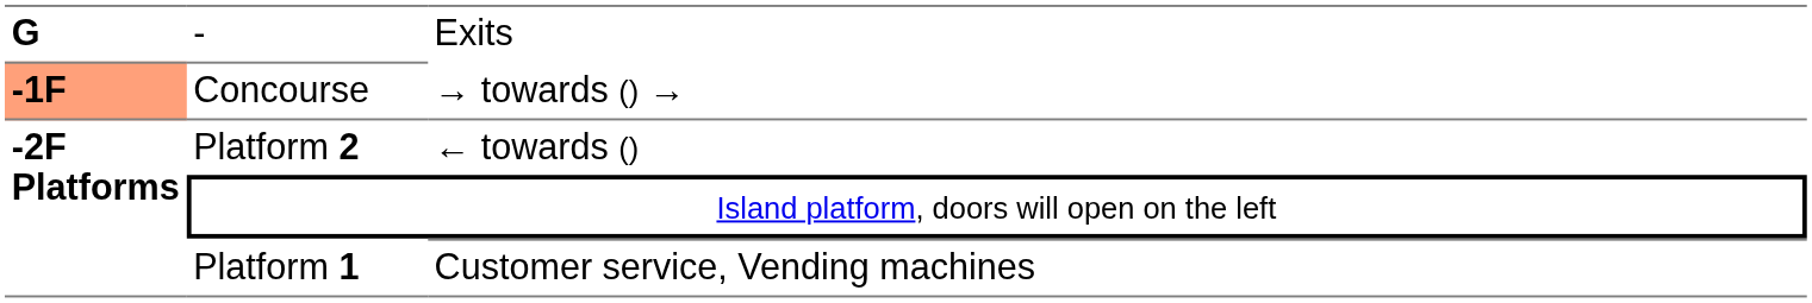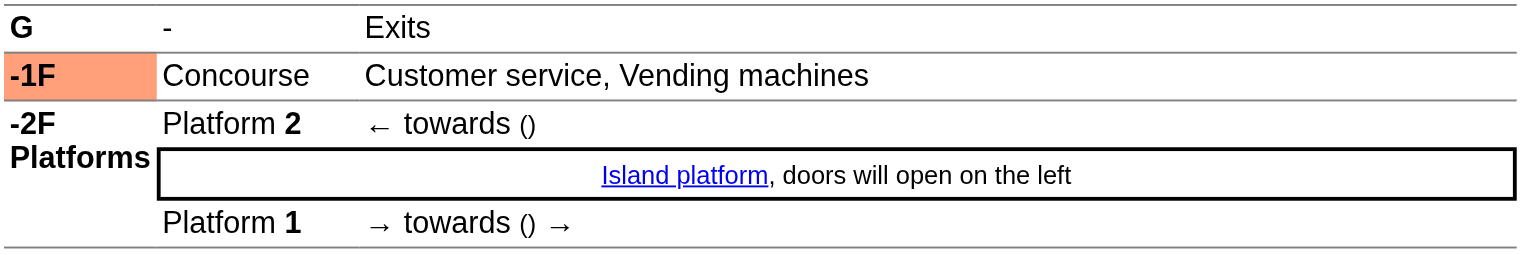Concourse | column 3: → towards () → -> Customer service, Vending machines
Platform 1 | column 3: Customer service, Vending machines -> → towards () →
